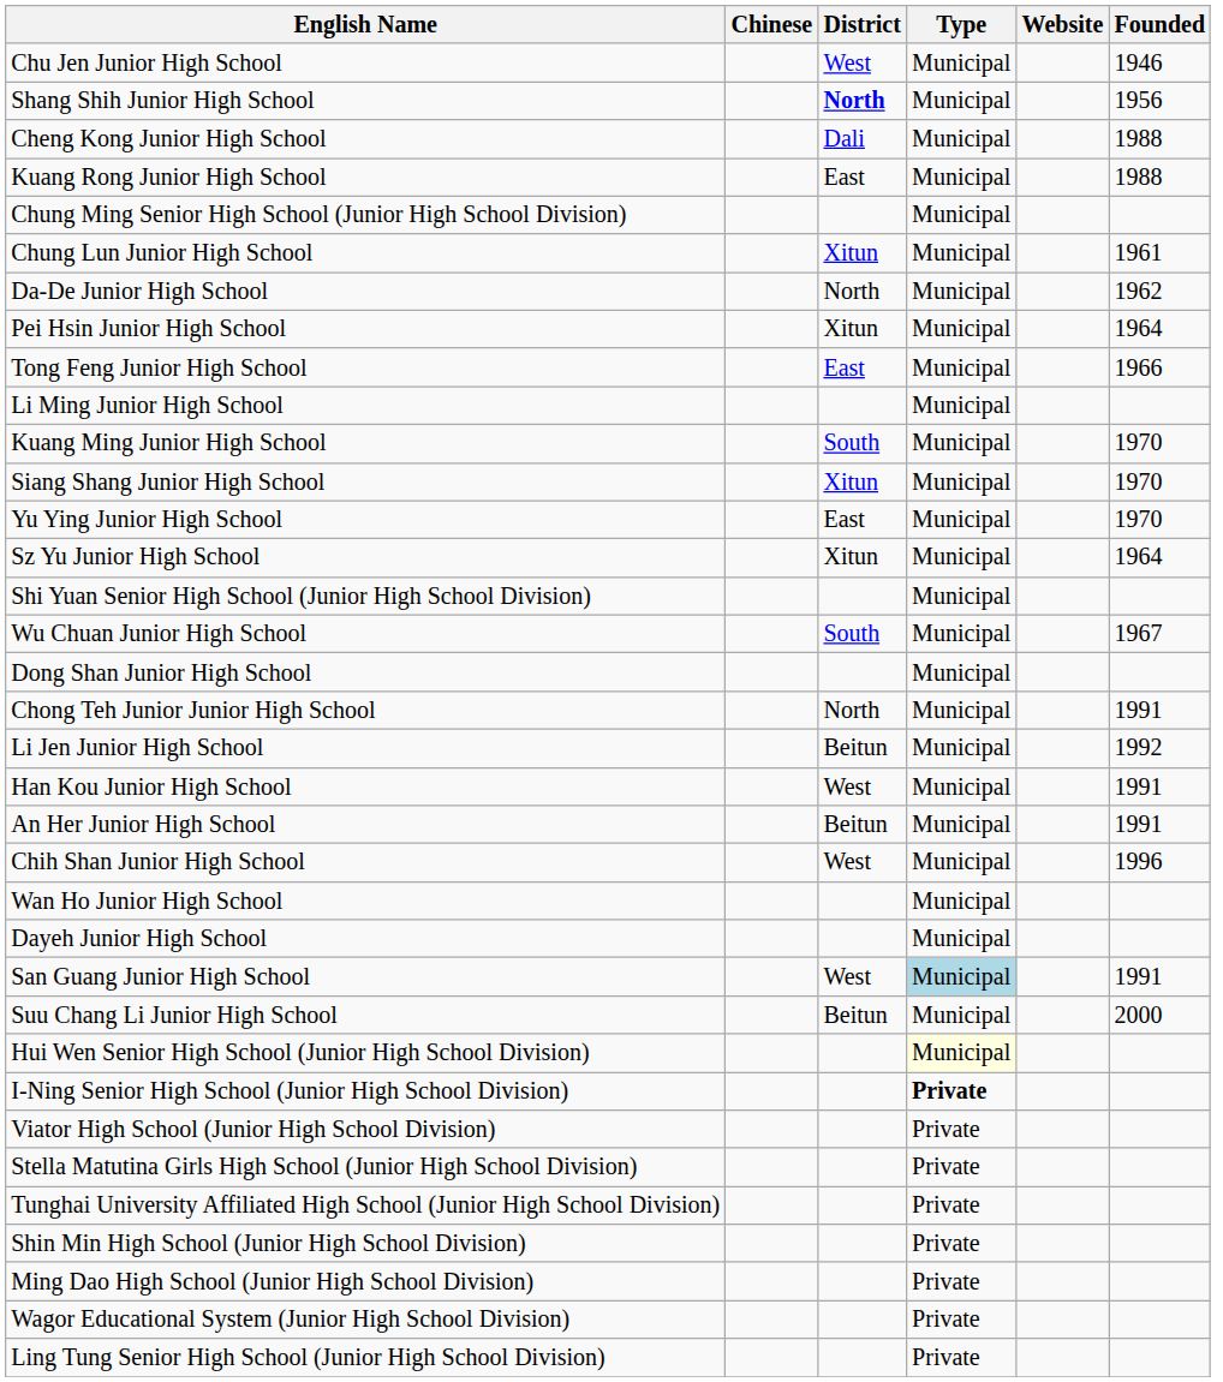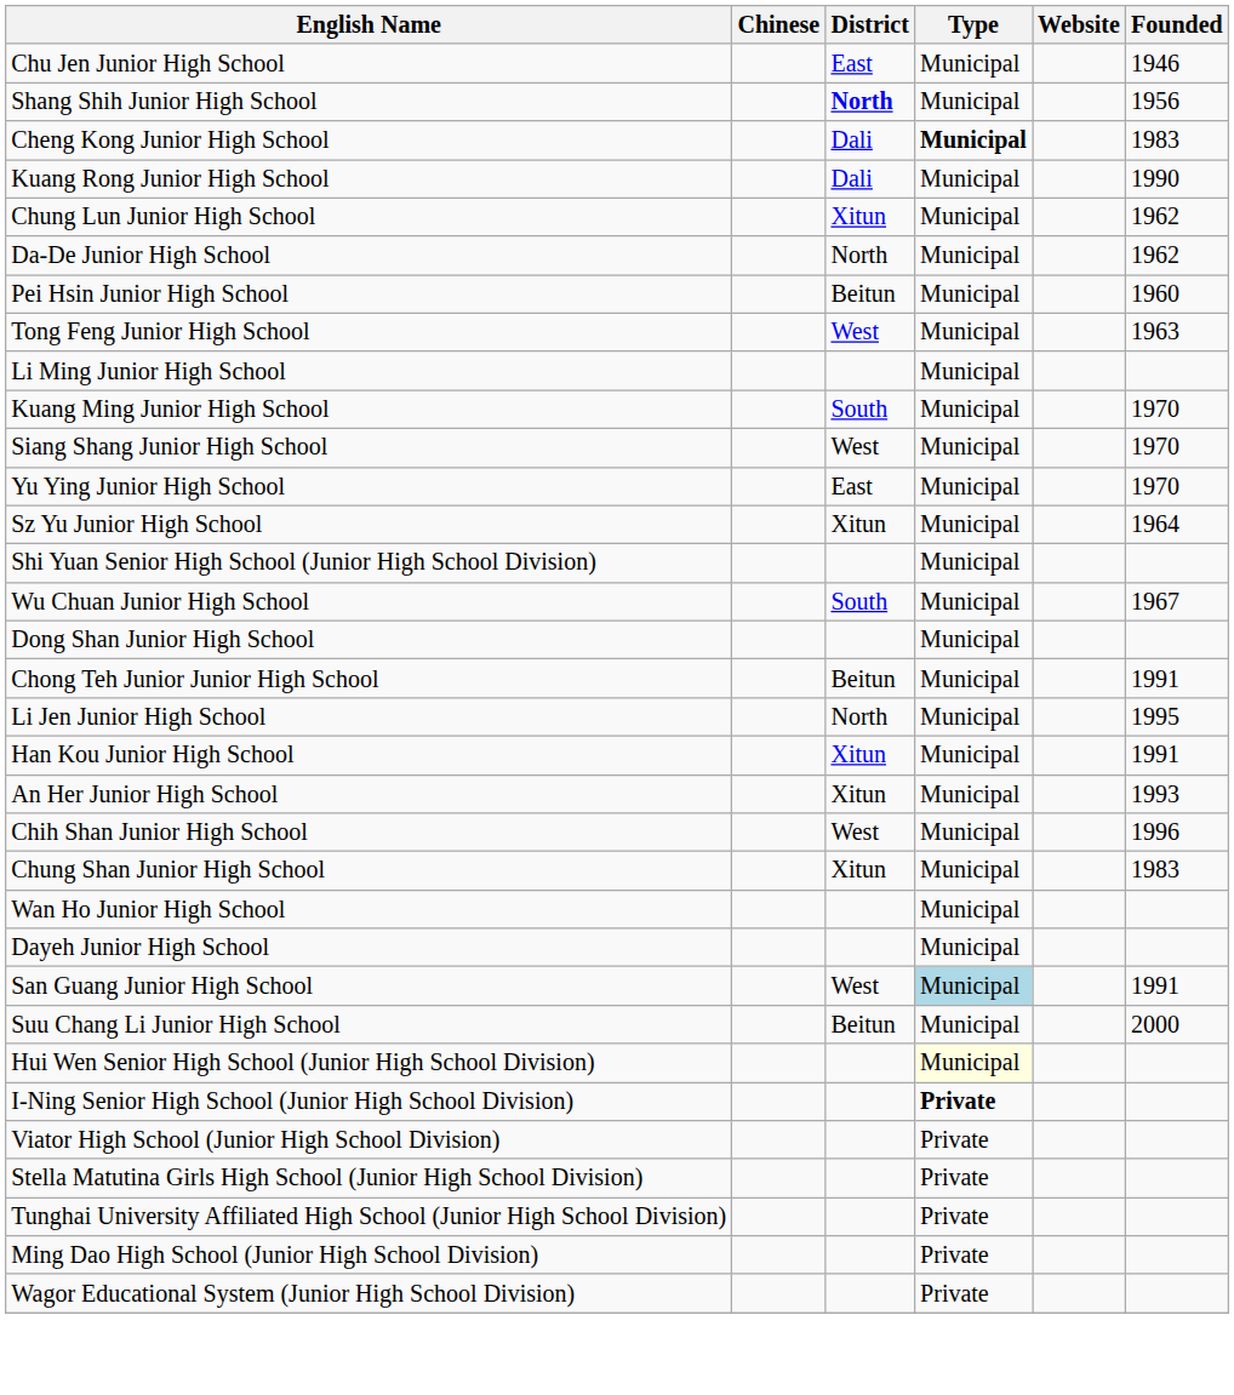Chu Jen Junior High School | District: West -> East
Cheng Kong Junior High School | Type: normal -> bold
Cheng Kong Junior High School | Founded: 1988 -> 1983
Kuang Rong Junior High School | District: East -> Dali
Kuang Rong Junior High School | Founded: 1988 -> 1990
- row: Chung Ming Senior High School (Junior High School Division) | Municipal
Chung Lun Junior High School | Founded: 1961 -> 1962
Pei Hsin Junior High School | District: Xitun -> Beitun
Pei Hsin Junior High School | Founded: 1964 -> 1960
Tong Feng Junior High School | District: East -> West
Tong Feng Junior High School | Founded: 1966 -> 1963
Siang Shang Junior High School | District: Xitun -> West
Chong Teh Junior Junior High School | District: North -> Beitun
Li Jen Junior High School | District: Beitun -> North
Li Jen Junior High School | Founded: 1992 -> 1995
Han Kou Junior High School | District: West -> Xitun
An Her Junior High School | District: Beitun -> Xitun
An Her Junior High School | Founded: 1991 -> 1993
+ row: Chung Shan Junior High School | Xitun | Municipal | 1983
- row: Shin Min High School (Junior High School Division) | Private
- row: Ling Tung Senior High School (Junior High School Division) | Private
